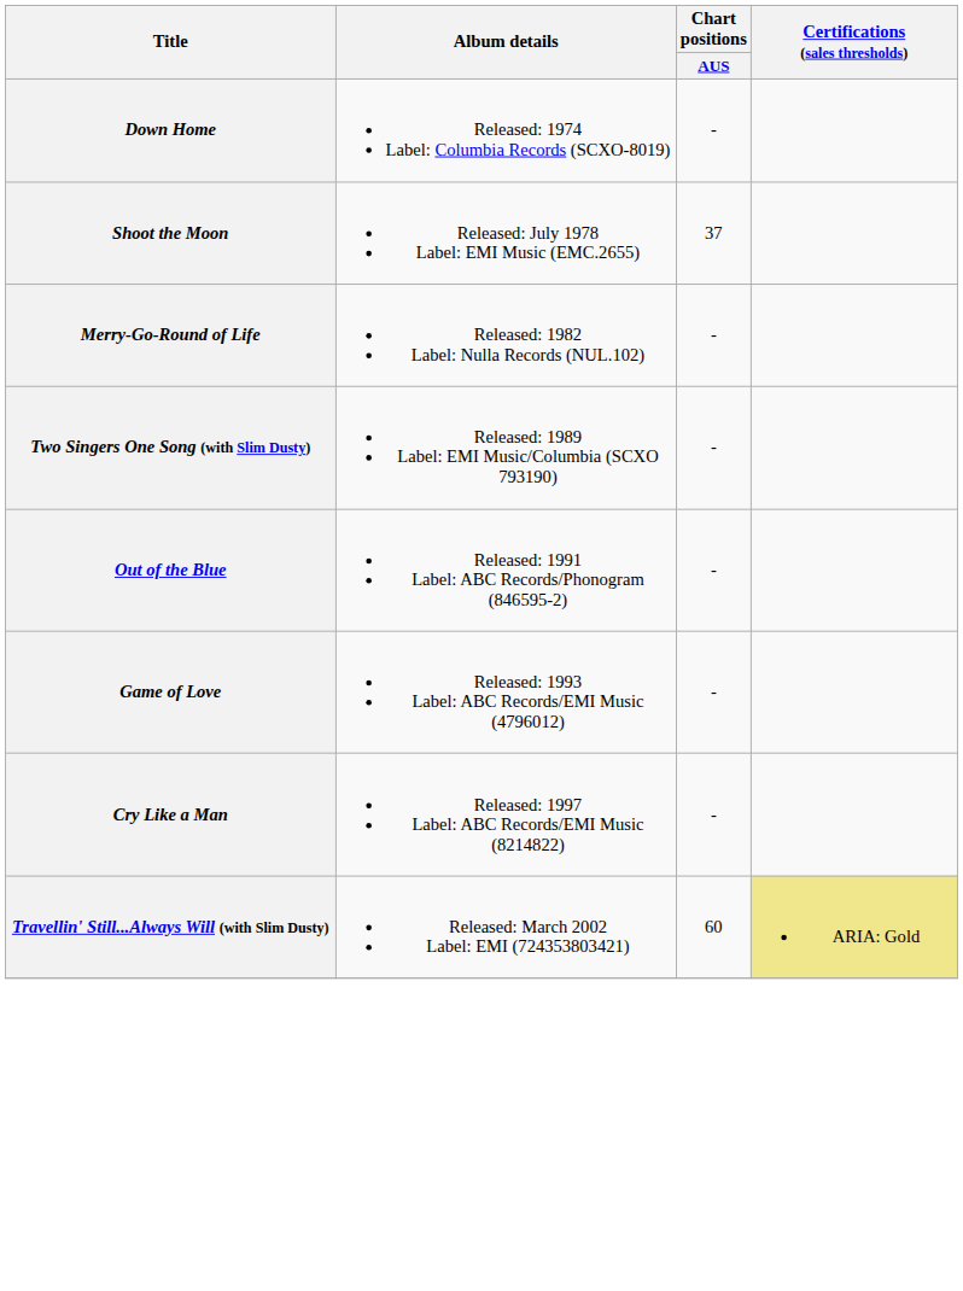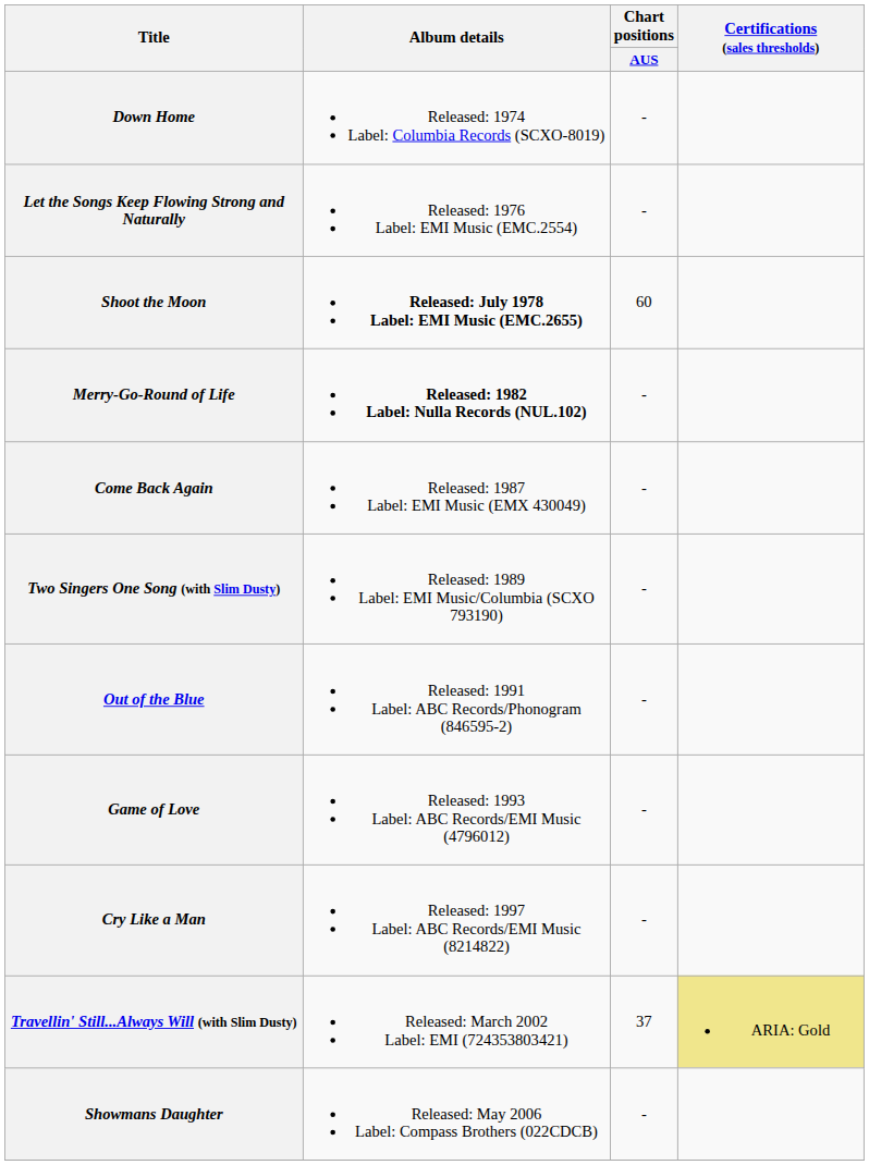+ row: Let the Songs Keep Flowing Strong and Naturally | Released: 1976 Label: EMI Music (EMC.2554) | -
Shoot the Moon | Album details: normal -> bold
Shoot the Moon | Chart positions / AUS: 37 -> 60
Merry-Go-Round of Life | Album details: normal -> bold
+ row: Come Back Again | Released: 1987 Label: EMI Music (EMX 430049) | -
Travellin' Still...Always Will (with Slim Dusty) | Chart positions / AUS: 60 -> 37
+ row: Showmans Daughter | Released: May 2006 Label: Compass Brothers (022CDCB) | -
